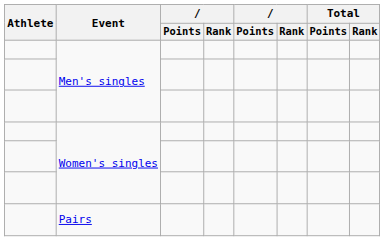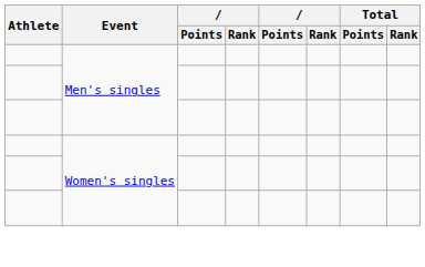- row: Pairs
